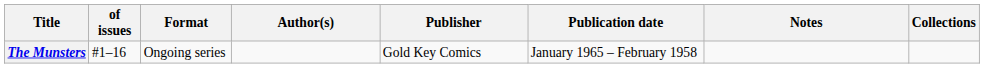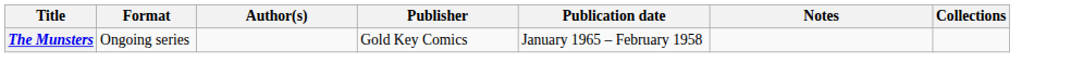- column: of issues | #1–16
